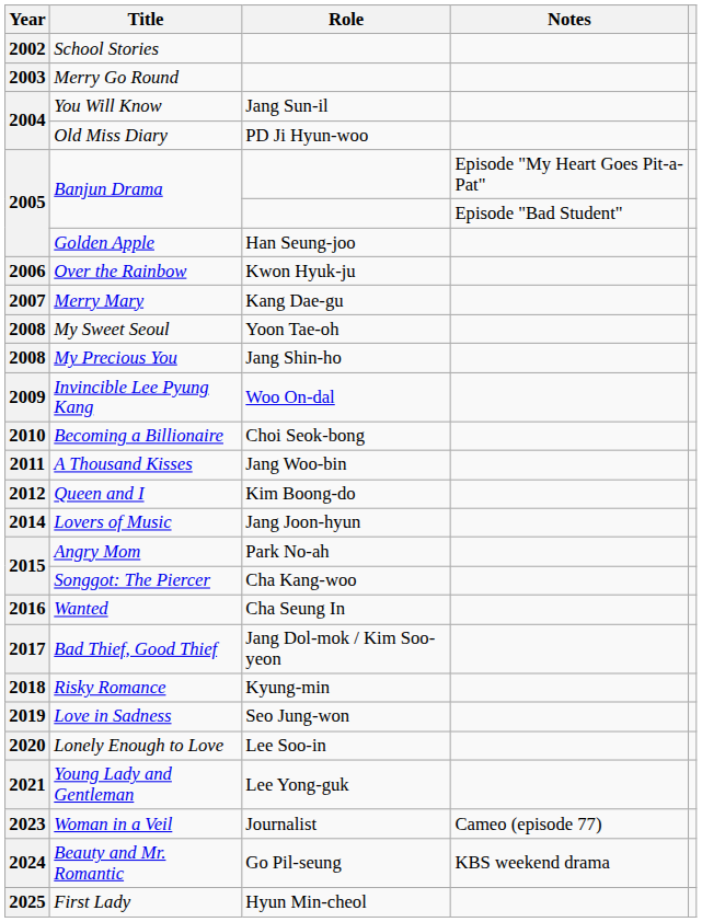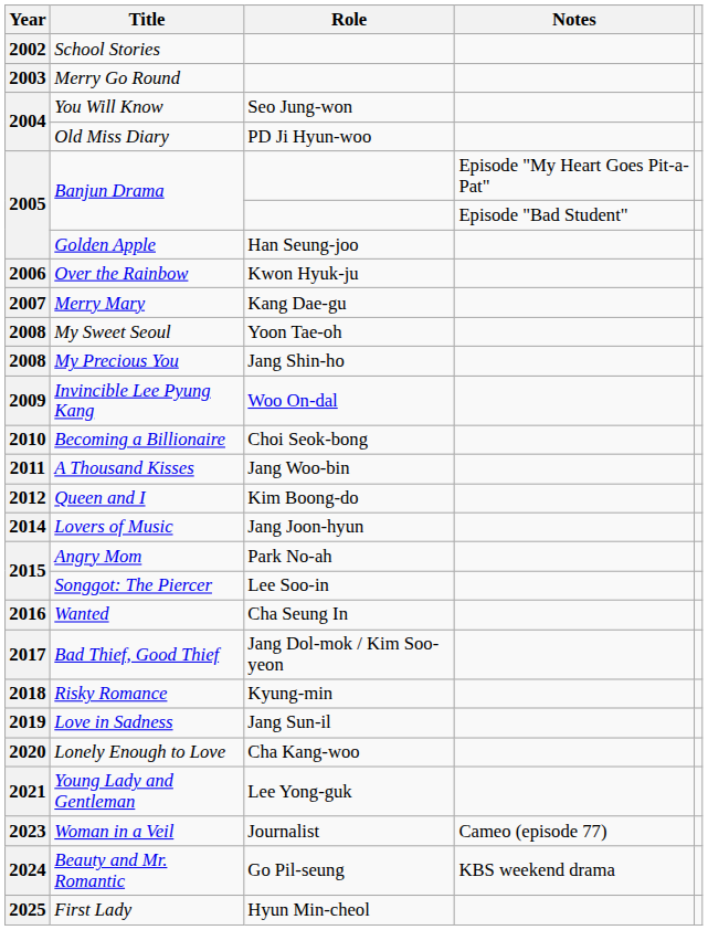You Will Know | Role: Jang Sun-il -> Seo Jung-won
Songgot: The Piercer | Role: Cha Kang-woo -> Lee Soo-in
Love in Sadness | Role: Seo Jung-won -> Jang Sun-il
Lonely Enough to Love | Role: Lee Soo-in -> Cha Kang-woo
